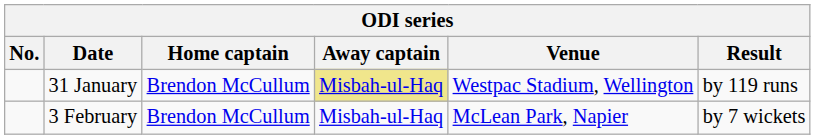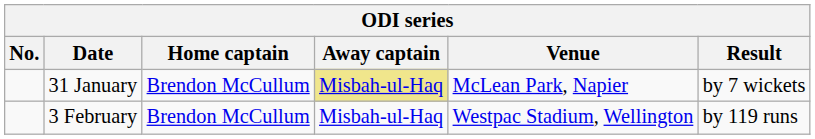31 January | Venue: Westpac Stadium, Wellington -> McLean Park, Napier
31 January | Result: by 119 runs -> by 7 wickets
3 February | Venue: McLean Park, Napier -> Westpac Stadium, Wellington
3 February | Result: by 7 wickets -> by 119 runs
